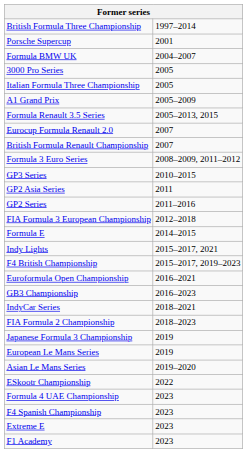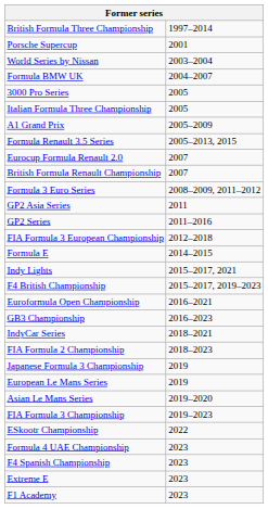+ row: World Series by Nissan | 2003–2004
- row: GP3 Series | 2010–2015
+ row: FIA Formula 3 Championship | 2019–2023
